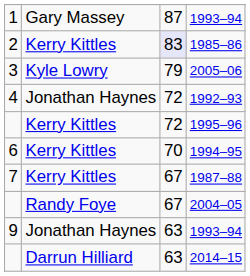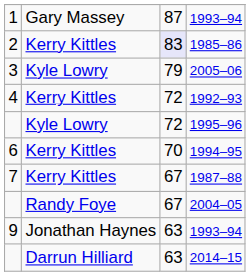1992–93 | column 2: Jonathan Haynes -> Kerry Kittles
1995–96 | column 2: Kerry Kittles -> Kyle Lowry
